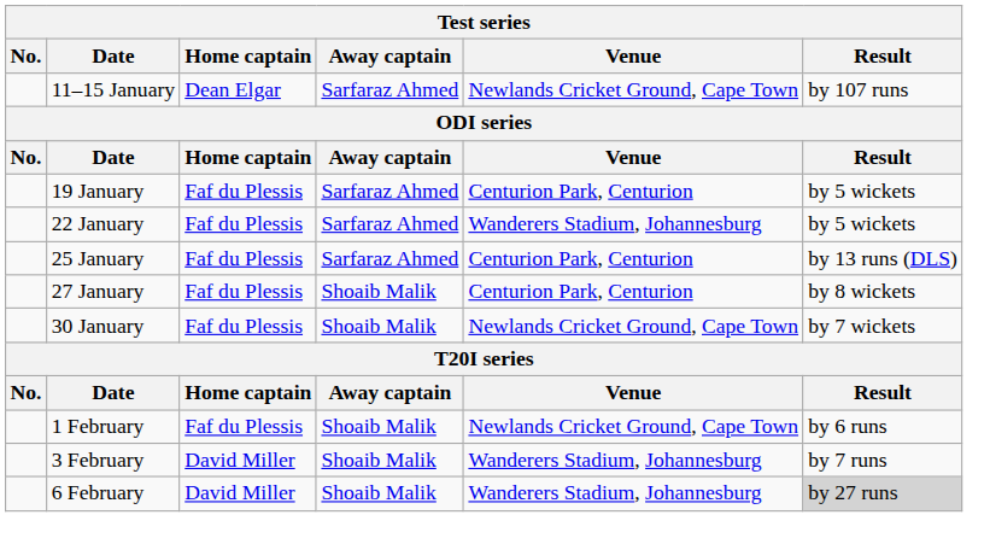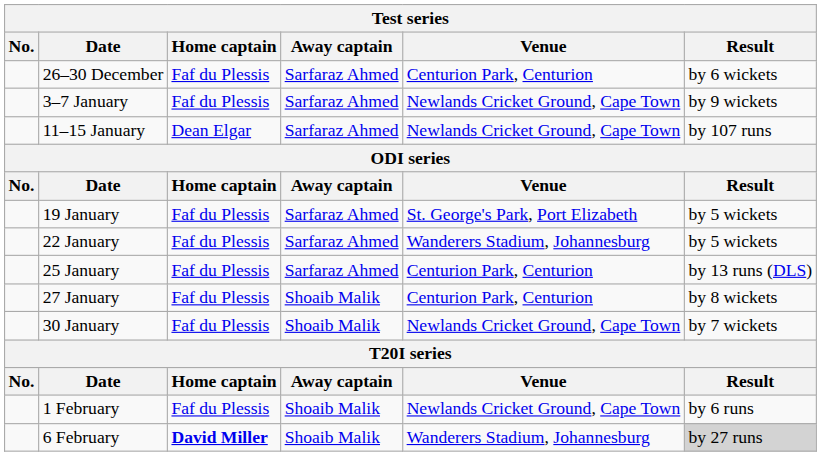+ row: 26–30 December | Faf du Plessis | Sarfaraz Ahmed | Centurion Park, Centurion | by 6 wickets
+ row: 3–7 January | Faf du Plessis | Sarfaraz Ahmed | Newlands Cricket Ground, Cape Town | by 9 wickets
19 January | Venue: Centurion Park, Centurion -> St. George's Park, Port Elizabeth
- row: 3 February | David Miller | Shoaib Malik | Wanderers Stadium, Johannesburg | by 7 runs
6 February | Home captain: normal -> bold
